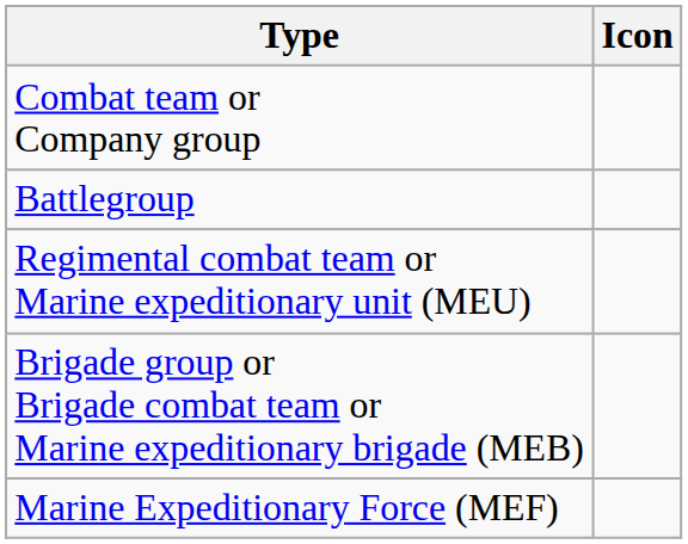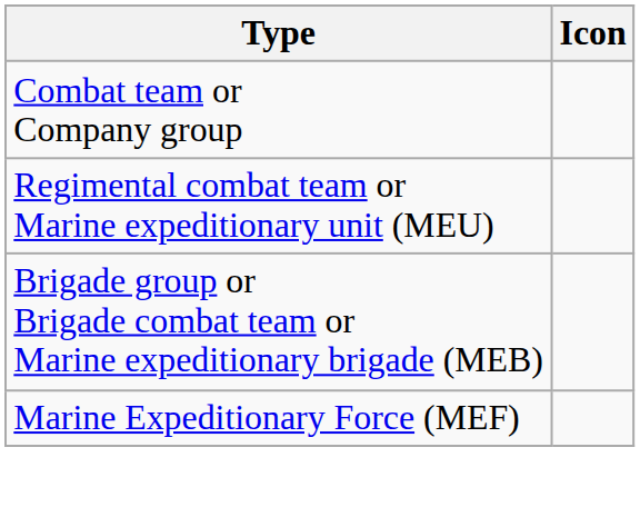- row: Battlegroup
